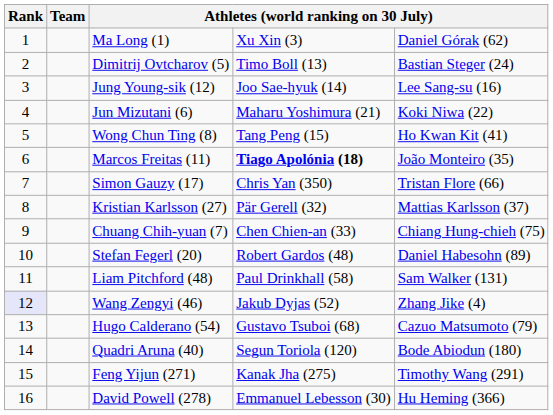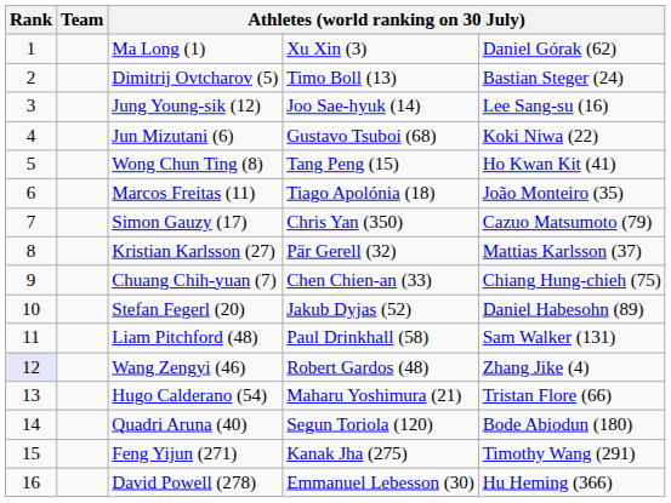Jun Mizutani (6) | column 4: Maharu Yoshimura (21) -> Gustavo Tsuboi (68)
Marcos Freitas (11) | column 4: bold -> normal
Simon Gauzy (17) | column 5: Tristan Flore (66) -> Cazuo Matsumoto (79)
Stefan Fegerl (20) | column 4: Robert Gardos (48) -> Jakub Dyjas (52)
Wang Zengyi (46) | column 4: Jakub Dyjas (52) -> Robert Gardos (48)
Hugo Calderano (54) | column 4: Gustavo Tsuboi (68) -> Maharu Yoshimura (21)
Hugo Calderano (54) | column 5: Cazuo Matsumoto (79) -> Tristan Flore (66)
